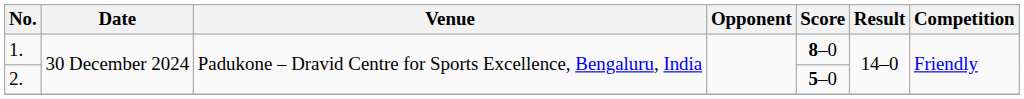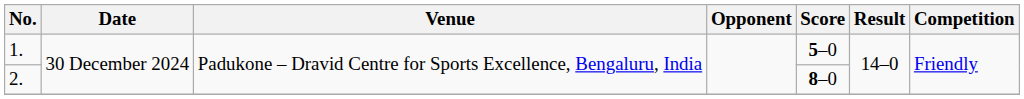1. | Score: 8–0 -> 5–0
2. | Score: 5–0 -> 8–0
